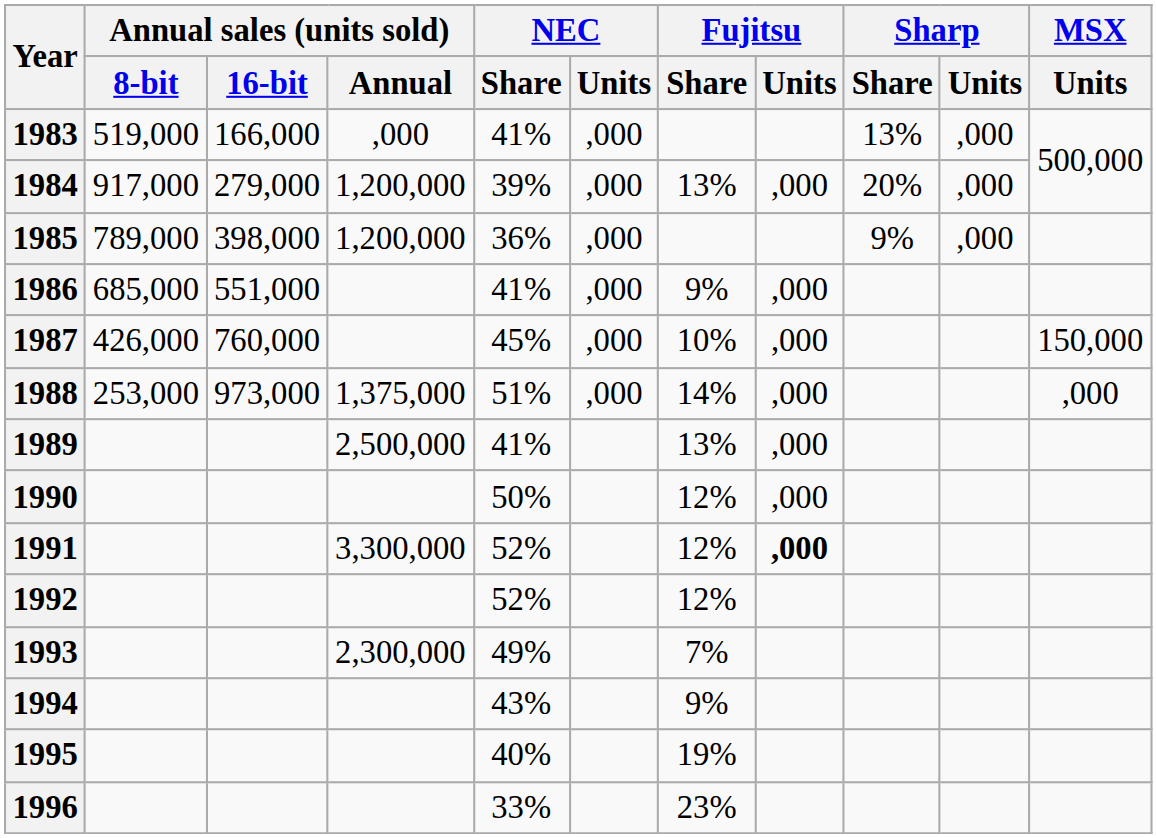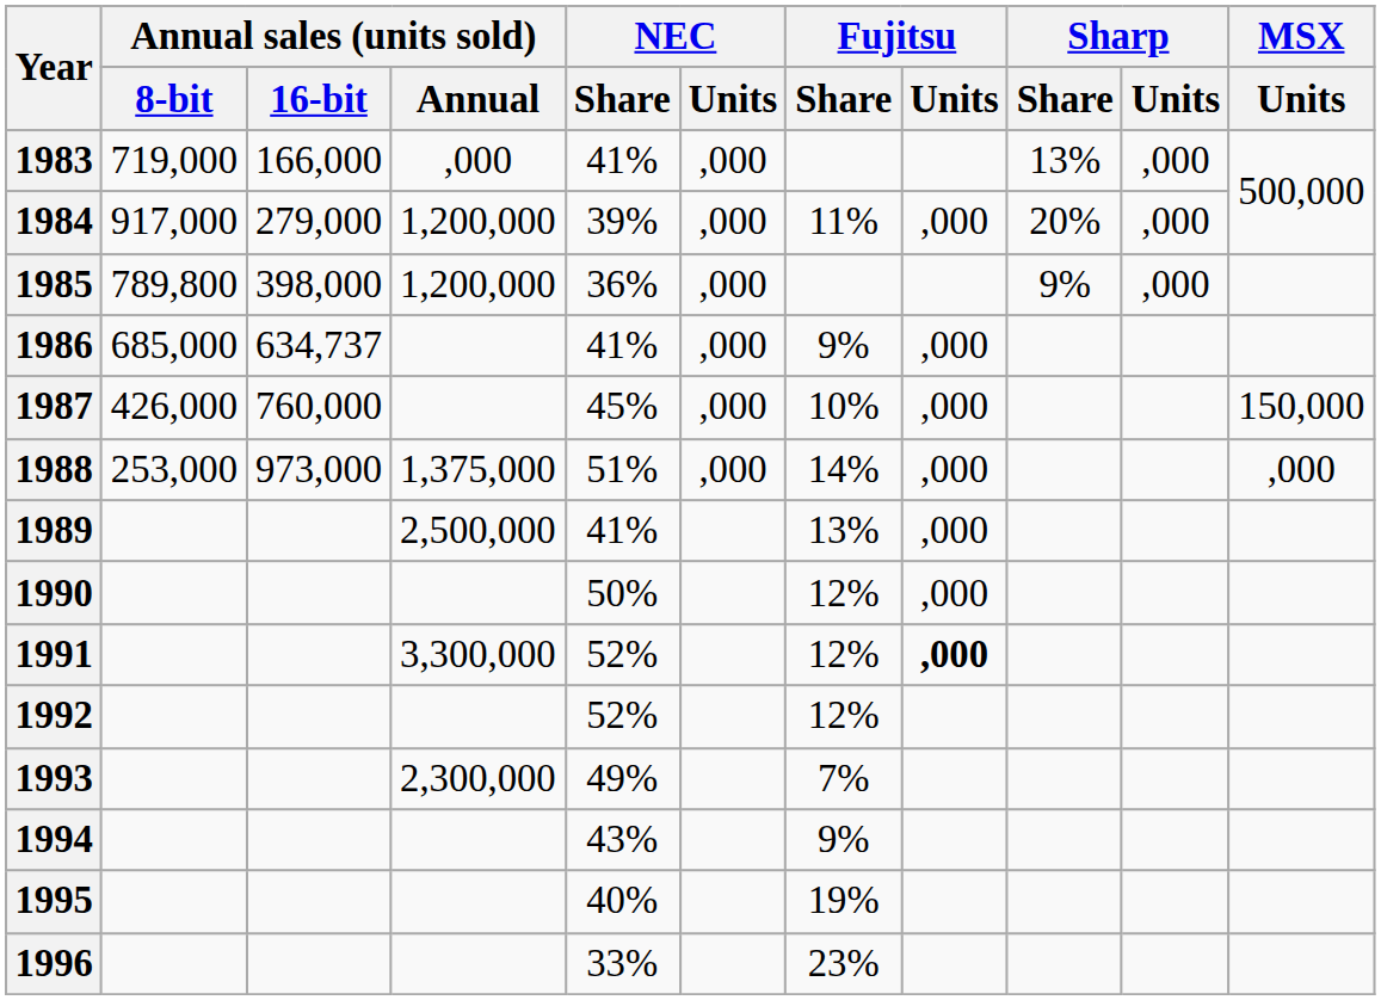1983 | Annual sales (units sold) / 8-bit: 519,000 -> 719,000
1984 | Fujitsu / Share: 13% -> 11%
1985 | Annual sales (units sold) / 8-bit: 789,000 -> 789,800
1986 | Annual sales (units sold) / 16-bit: 551,000 -> 634,737
